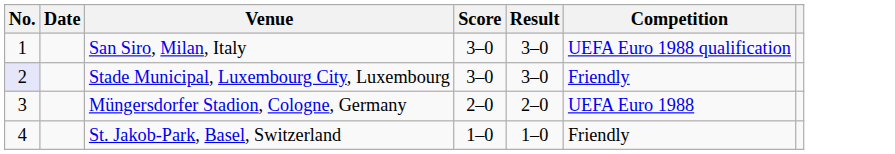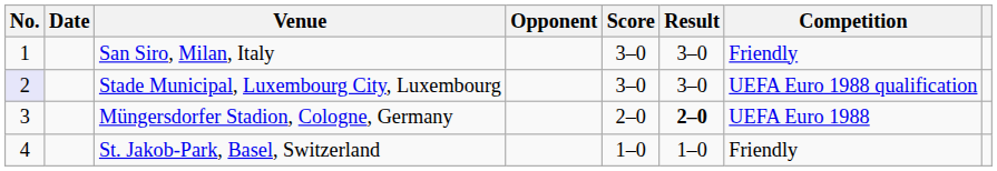+ column: Opponent
San Siro, Milan, Italy | Competition: UEFA Euro 1988 qualification -> Friendly
Stade Municipal, Luxembourg City, Luxembourg | Competition: Friendly -> UEFA Euro 1988 qualification
Müngersdorfer Stadion, Cologne, Germany | Result: normal -> bold
